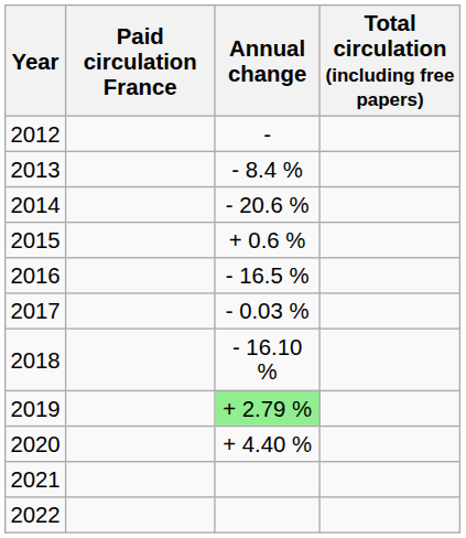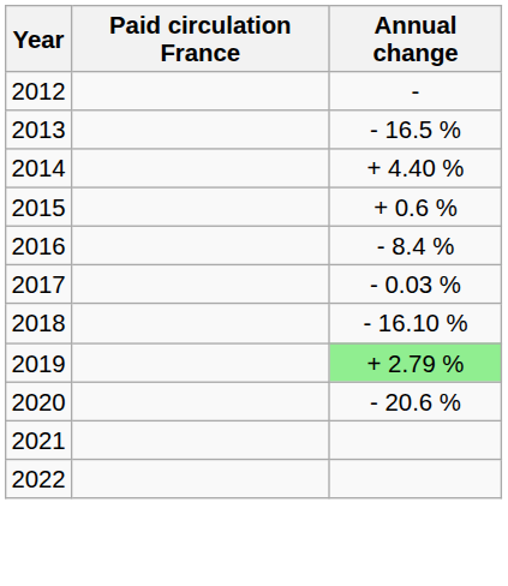- column: Total circulation (including free papers)
2013 | Annual change: - 8.4 % -> - 16.5 %
2014 | Annual change: - 20.6 % -> + 4.40 %
2016 | Annual change: - 16.5 % -> - 8.4 %
2020 | Annual change: + 4.40 % -> - 20.6 %
